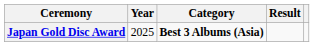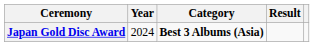Japan Gold Disc Award | Year: 2025 -> 2024
